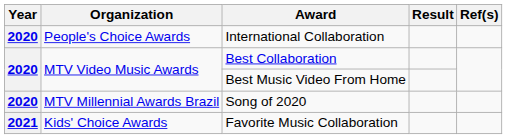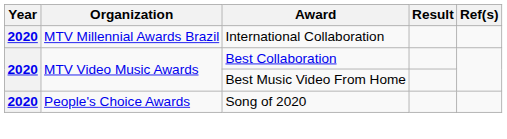International Collaboration | Organization: People's Choice Awards -> MTV Millennial Awards Brazil
Song of 2020 | Organization: MTV Millennial Awards Brazil -> People's Choice Awards
- row: 2021 | Kids' Choice Awards | Favorite Music Collaboration
